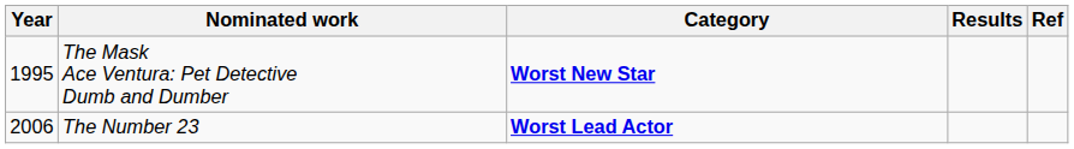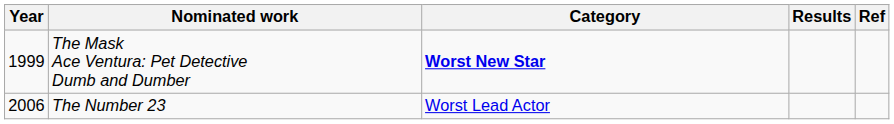The Mask Ace Ventura: Pet Detective Dumb and Dumber | Year: 1995 -> 1999
The Number 23 | Category: bold -> normal
